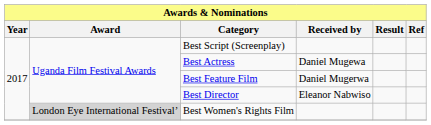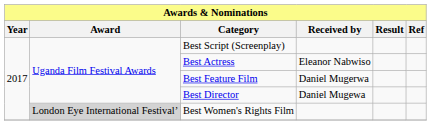Best Actress | Received by: Daniel Mugewa -> Eleanor Nabwiso
Best Director | Received by: Eleanor Nabwiso -> Daniel Mugewa
